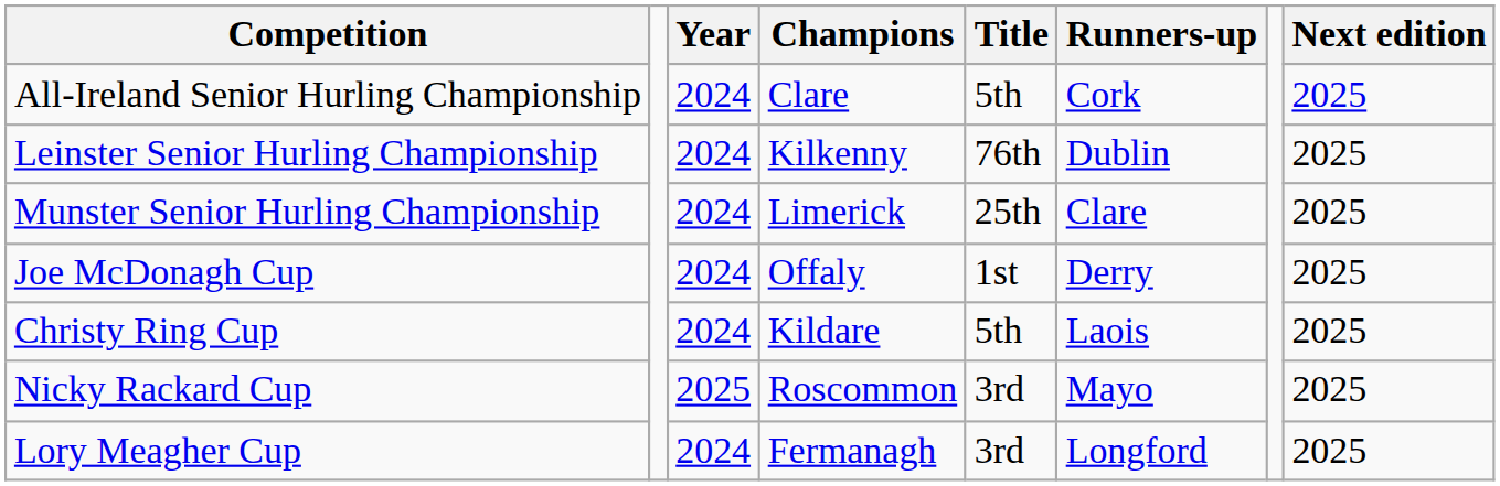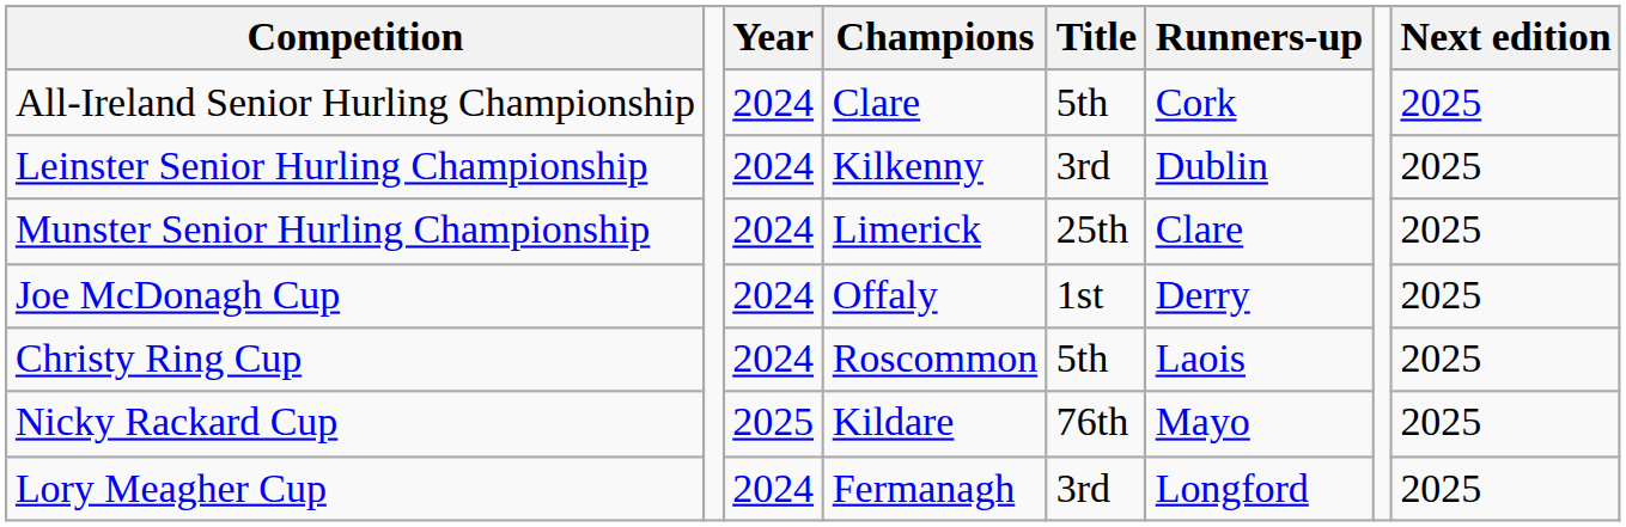Leinster Senior Hurling Championship | Title: 76th -> 3rd
Christy Ring Cup | Champions: Kildare -> Roscommon
Nicky Rackard Cup | Champions: Roscommon -> Kildare
Nicky Rackard Cup | Title: 3rd -> 76th
